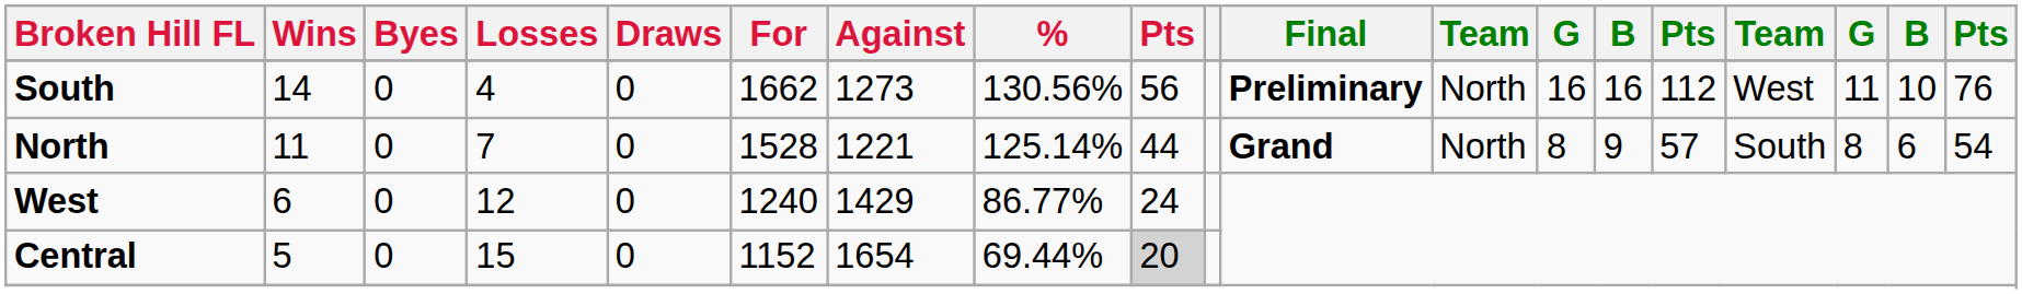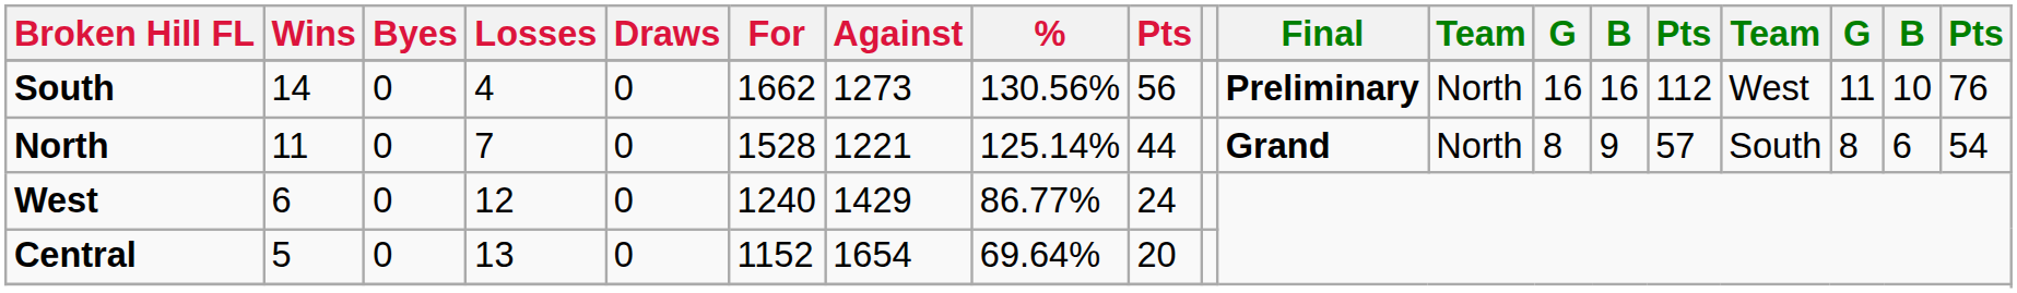Central | Losses: 15 -> 13
Central | %: 69.44% -> 69.64%
Central | column 9: lightgrey background -> no background
